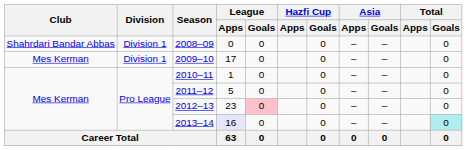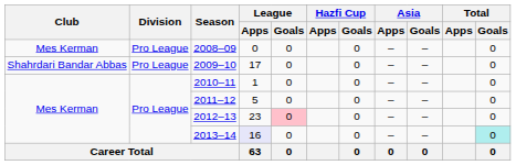2008–09 | Club: Shahrdari Bandar Abbas -> Mes Kerman
2008–09 | Division: Division 1 -> Pro League
2009–10 | Club: Mes Kerman -> Shahrdari Bandar Abbas
2009–10 | Division: Division 1 -> Pro League
